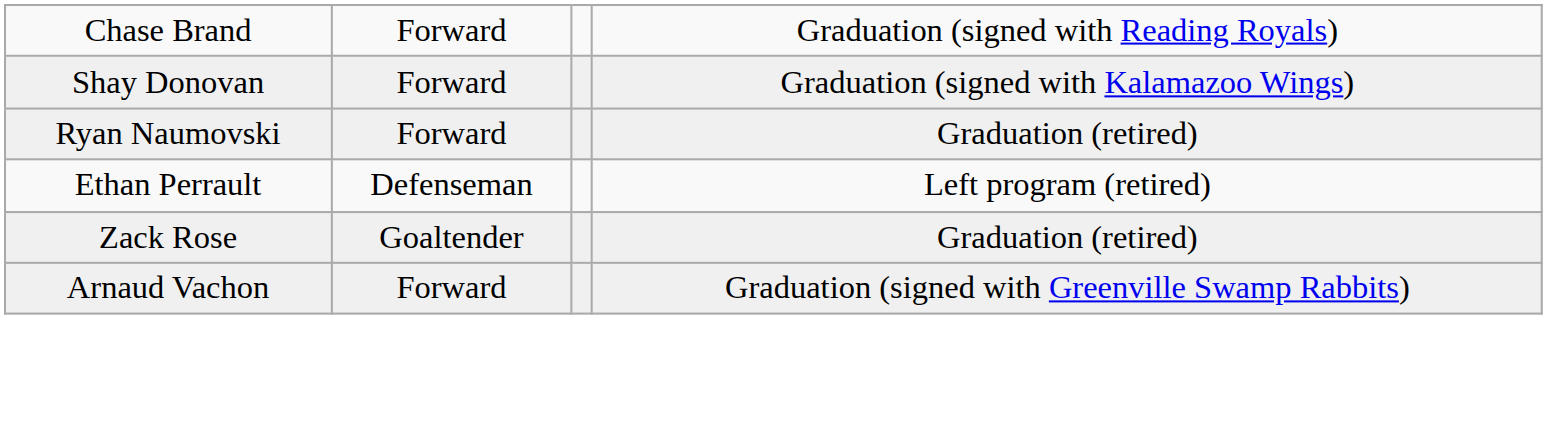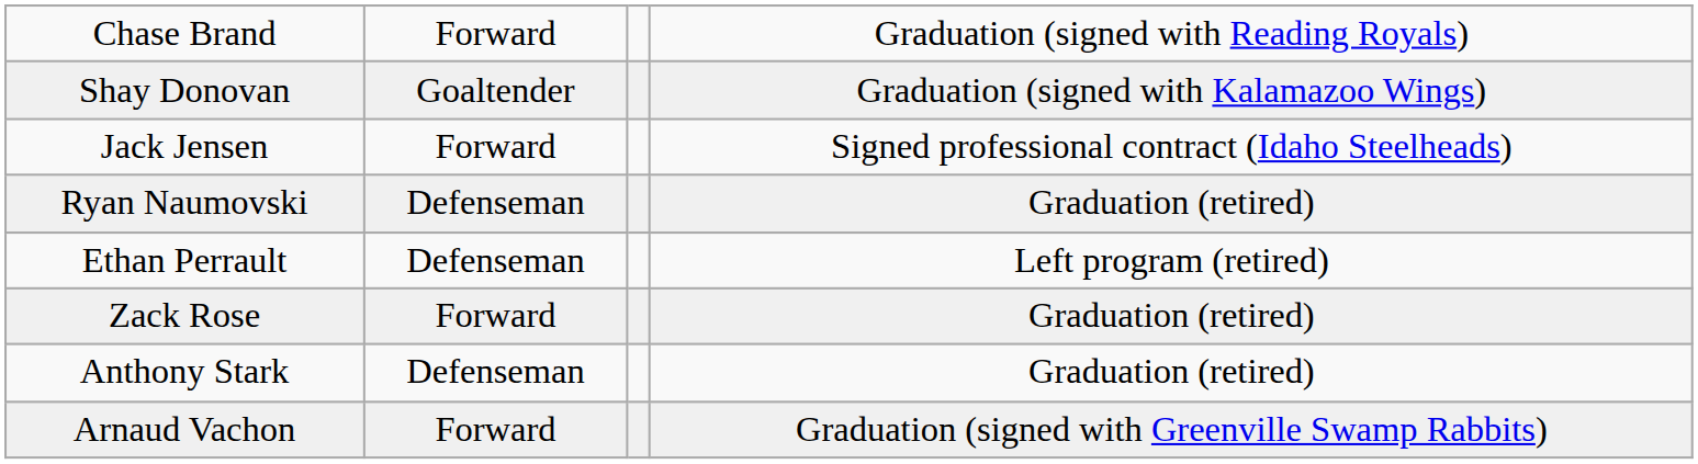Shay Donovan | column 2: Forward -> Goaltender
+ row: Jack Jensen | Forward | Signed professional contract (Idaho Steelheads)
Ryan Naumovski | column 2: Forward -> Defenseman
Zack Rose | column 2: Goaltender -> Forward
+ row: Anthony Stark | Defenseman | Graduation (retired)
